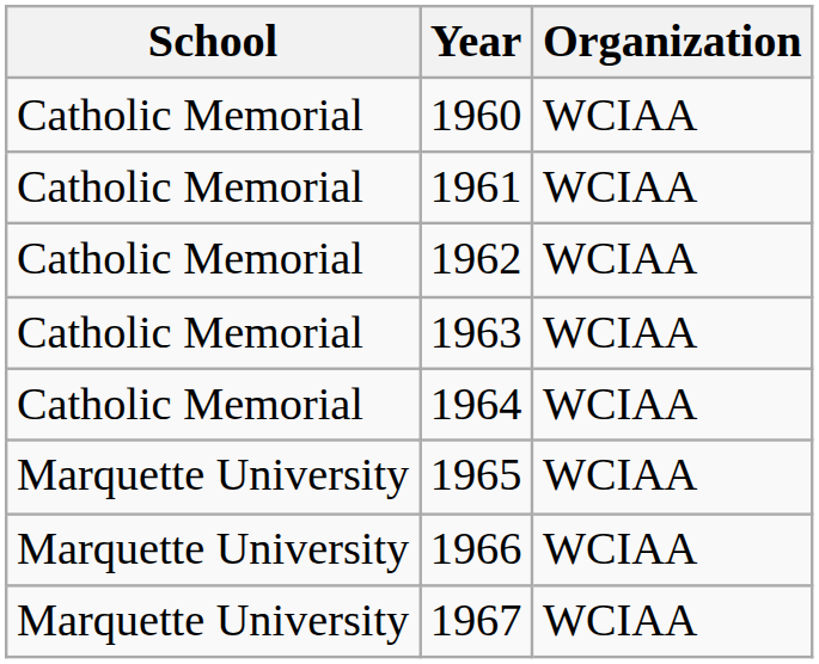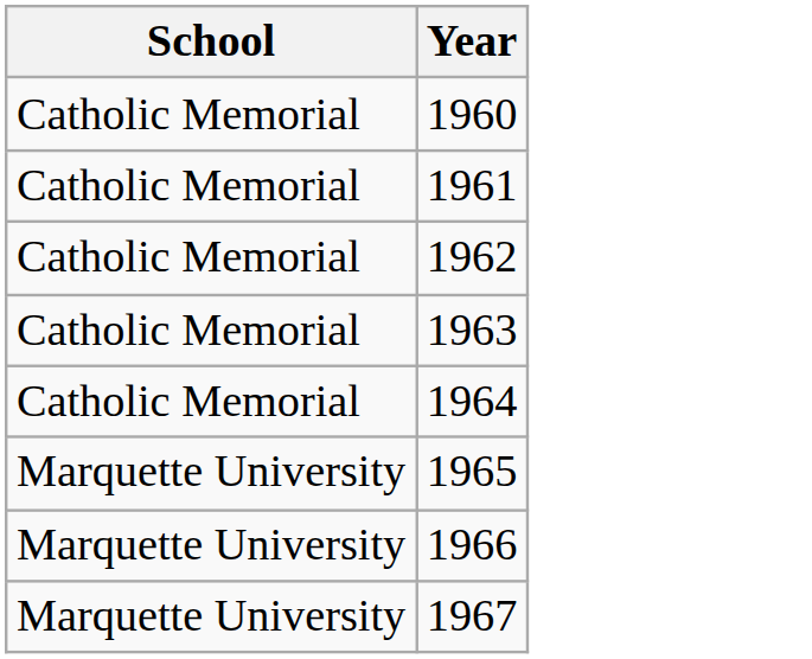- column: Organization | WCIAA | WCIAA | WCIAA | WCIAA | WCIAA | WCIAA | WCIAA | WCIAA
